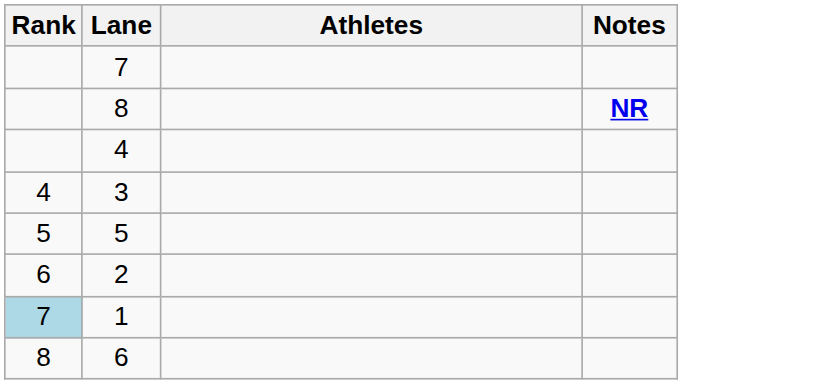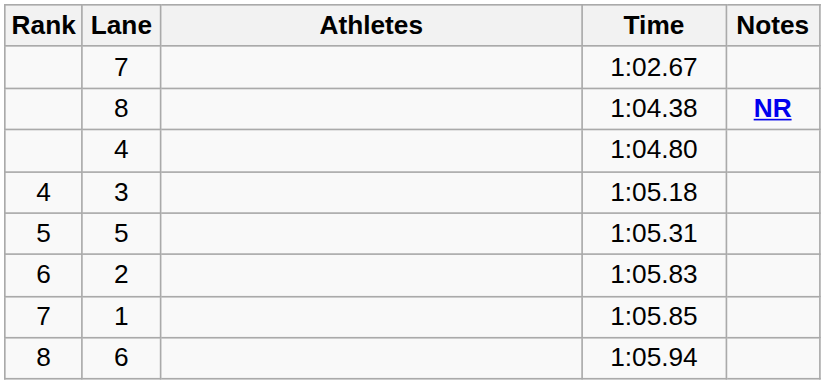+ column: Time | 1:02.67 | 1:04.38 | 1:04.80 | 1:05.18 | 1:05.31 | 1:05.83 | 1:05.85 | 1:05.94
1 | Rank: lightblue background -> no background
